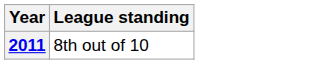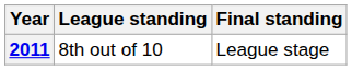+ column: Final standing | League stage
